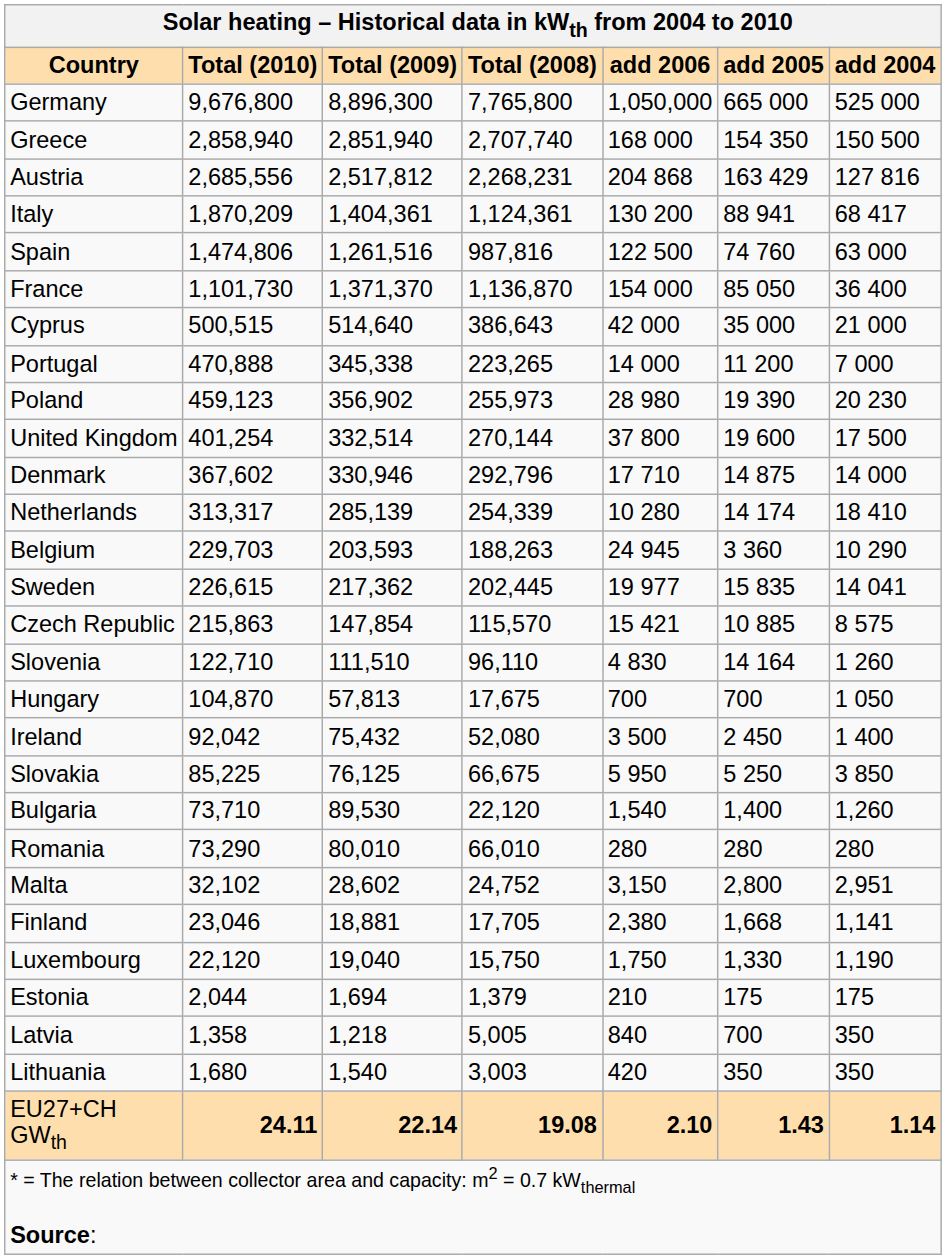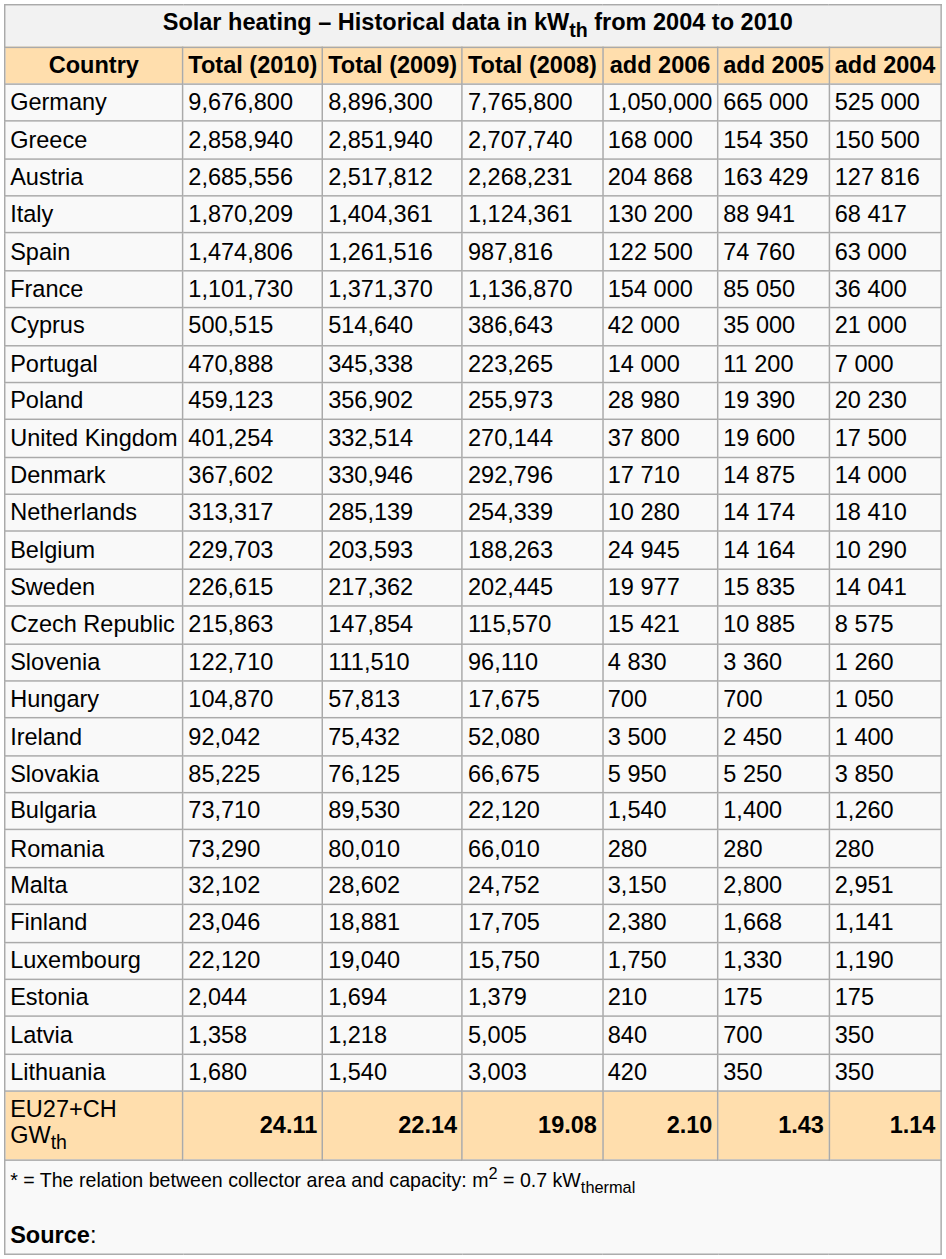Belgium | column 6: 3 360 -> 14 164
Slovenia | column 6: 14 164 -> 3 360
